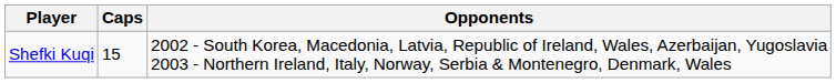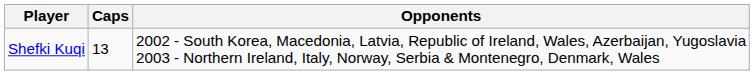Shefki Kuqi | Caps: 15 -> 13
